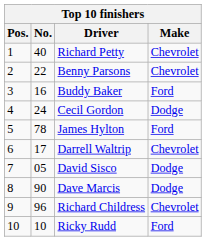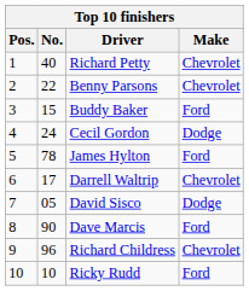Buddy Baker | No.: 16 -> 15
Dave Marcis | Make: Dodge -> Ford
